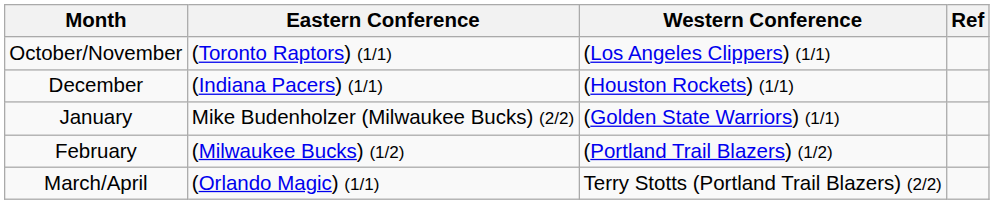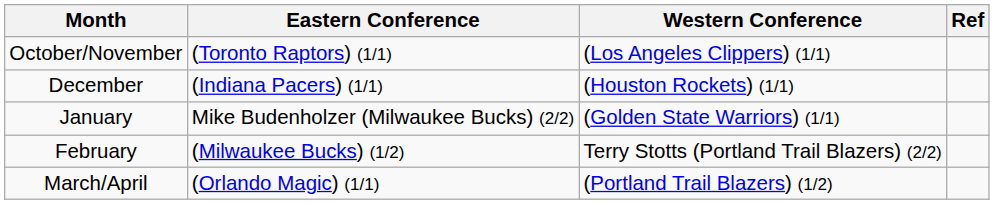February | Western Conference: (Portland Trail Blazers) (1/2) -> Terry Stotts (Portland Trail Blazers) (2/2)
March/April | Western Conference: Terry Stotts (Portland Trail Blazers) (2/2) -> (Portland Trail Blazers) (1/2)
